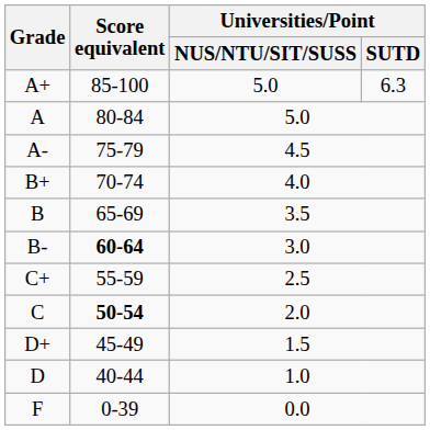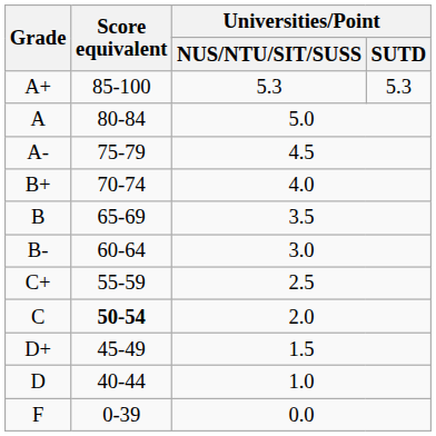A+ | Universities/Point / NUS/NTU/SIT/SUSS: 5.0 -> 5.3
A+ | Universities/Point / SUTD: 6.3 -> 5.3
B- | Score equivalent: bold -> normal
